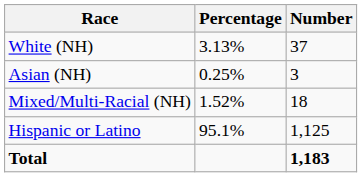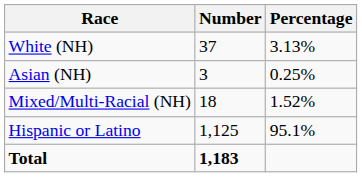columns swapped: Number <-> Percentage
